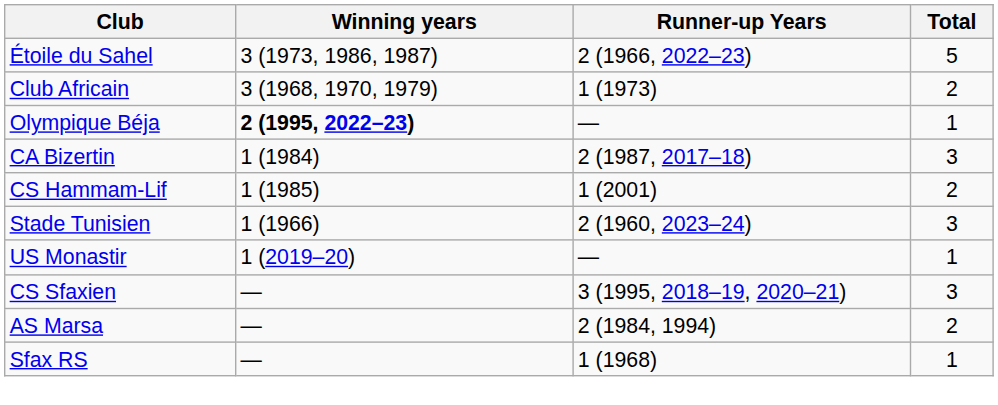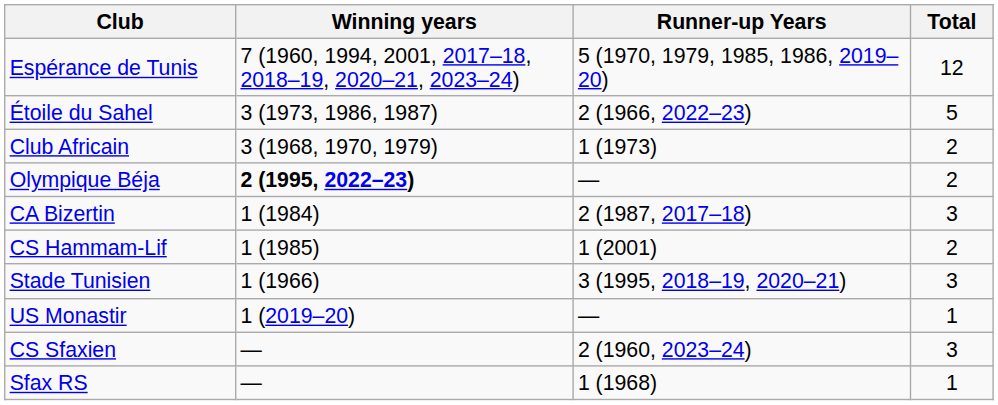+ row: Espérance de Tunis | 7 (1960, 1994, 2001, 2017–18, 2018–19, 2020–21, 2023–24) | 5 (1970, 1979, 1985, 1986, 2019–20) | 12
Olympique Béja | Total: 1 -> 2
Stade Tunisien | Runner-up Years: 2 (1960, 2023–24) -> 3 (1995, 2018–19, 2020–21)
CS Sfaxien | Runner-up Years: 3 (1995, 2018–19, 2020–21) -> 2 (1960, 2023–24)
- row: AS Marsa | — | 2 (1984, 1994) | 2
